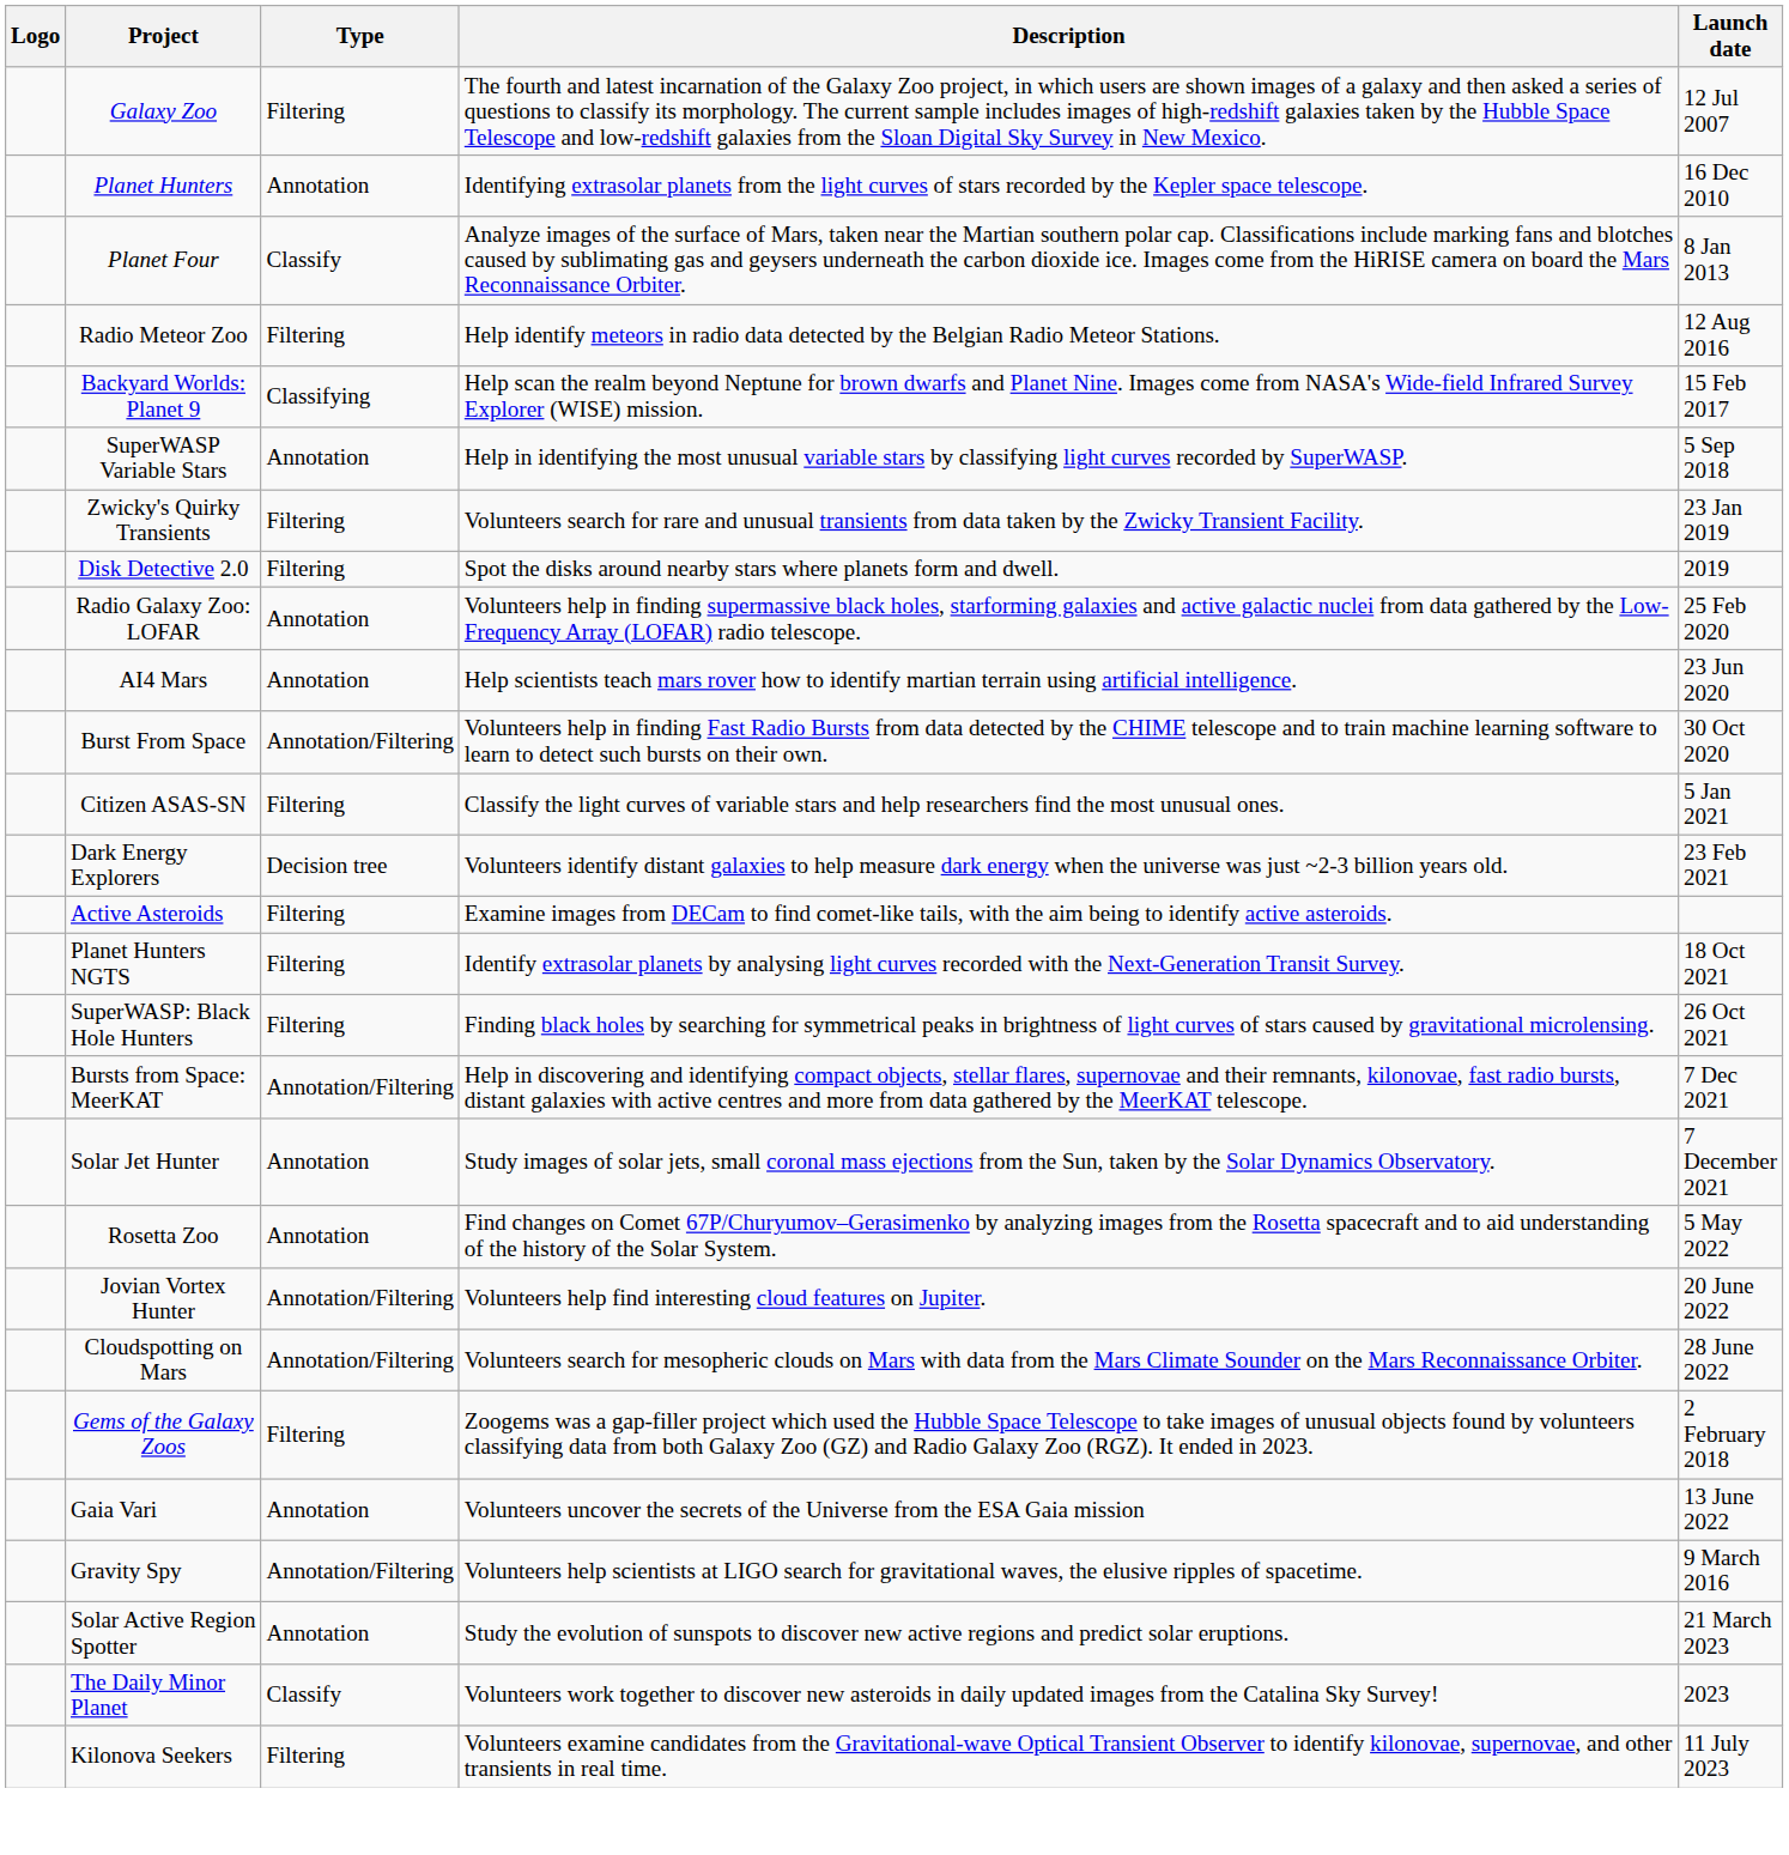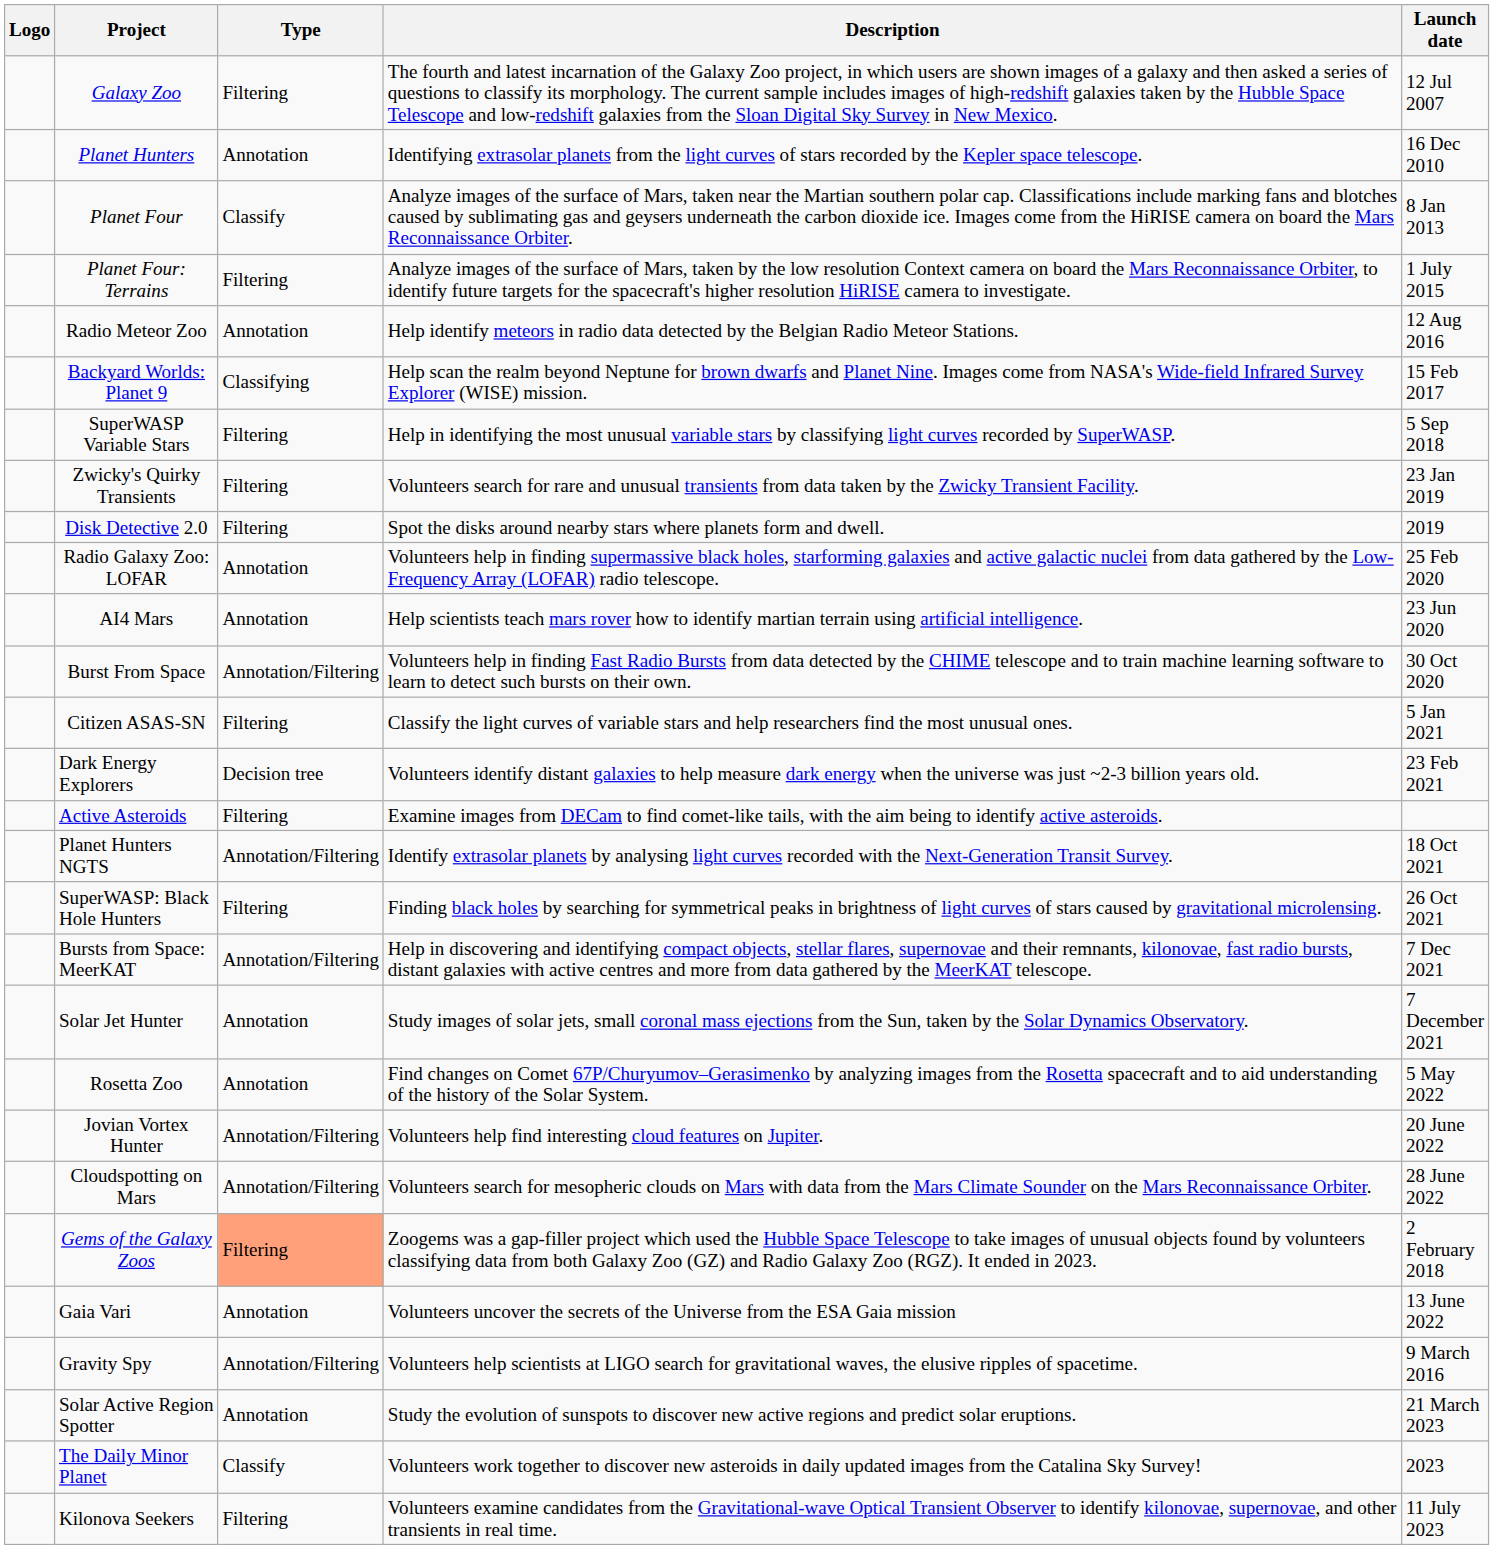+ row: Planet Four: Terrains | Filtering | Analyze images of the surface of Mars, taken by the low resolution Context camera on board the Mars Reconnaissance Orbiter, to identify future targets for the spacecraft's higher resolution HiRISE camera to investigate. | 1 July 2015
Radio Meteor Zoo | Type: Filtering -> Annotation
SuperWASP Variable Stars | Type: Annotation -> Filtering
Planet Hunters NGTS | Type: Filtering -> Annotation/Filtering
Gems of the Galaxy Zoos | Type: no background -> lightsalmon background
